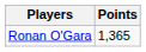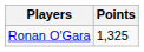Ronan O'Gara | Points: 1,365 -> 1,325
